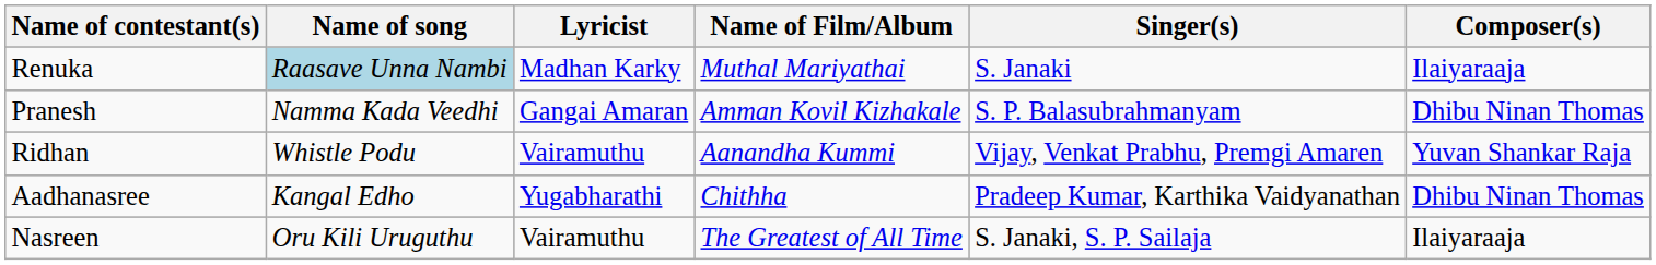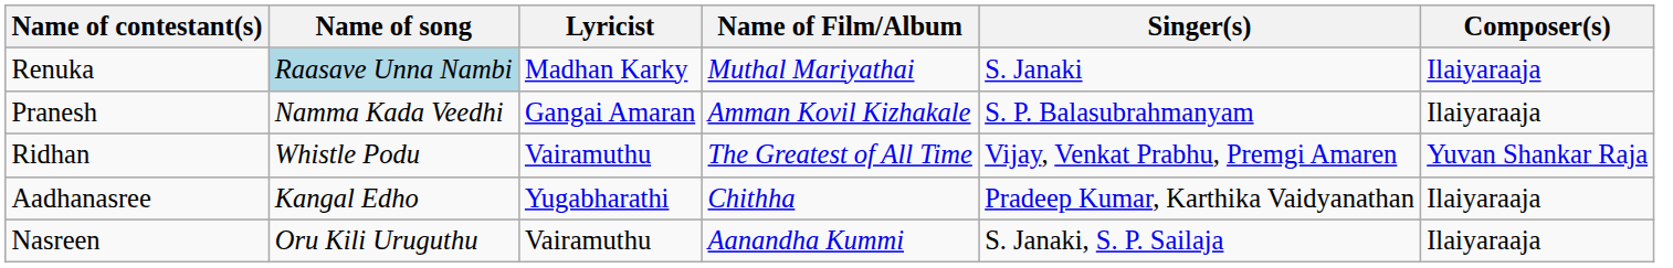Pranesh | Composer(s): Dhibu Ninan Thomas -> Ilaiyaraaja
Ridhan | Name of Film/Album: Aanandha Kummi -> The Greatest of All Time
Aadhanasree | Composer(s): Dhibu Ninan Thomas -> Ilaiyaraaja
Nasreen | Name of Film/Album: The Greatest of All Time -> Aanandha Kummi
